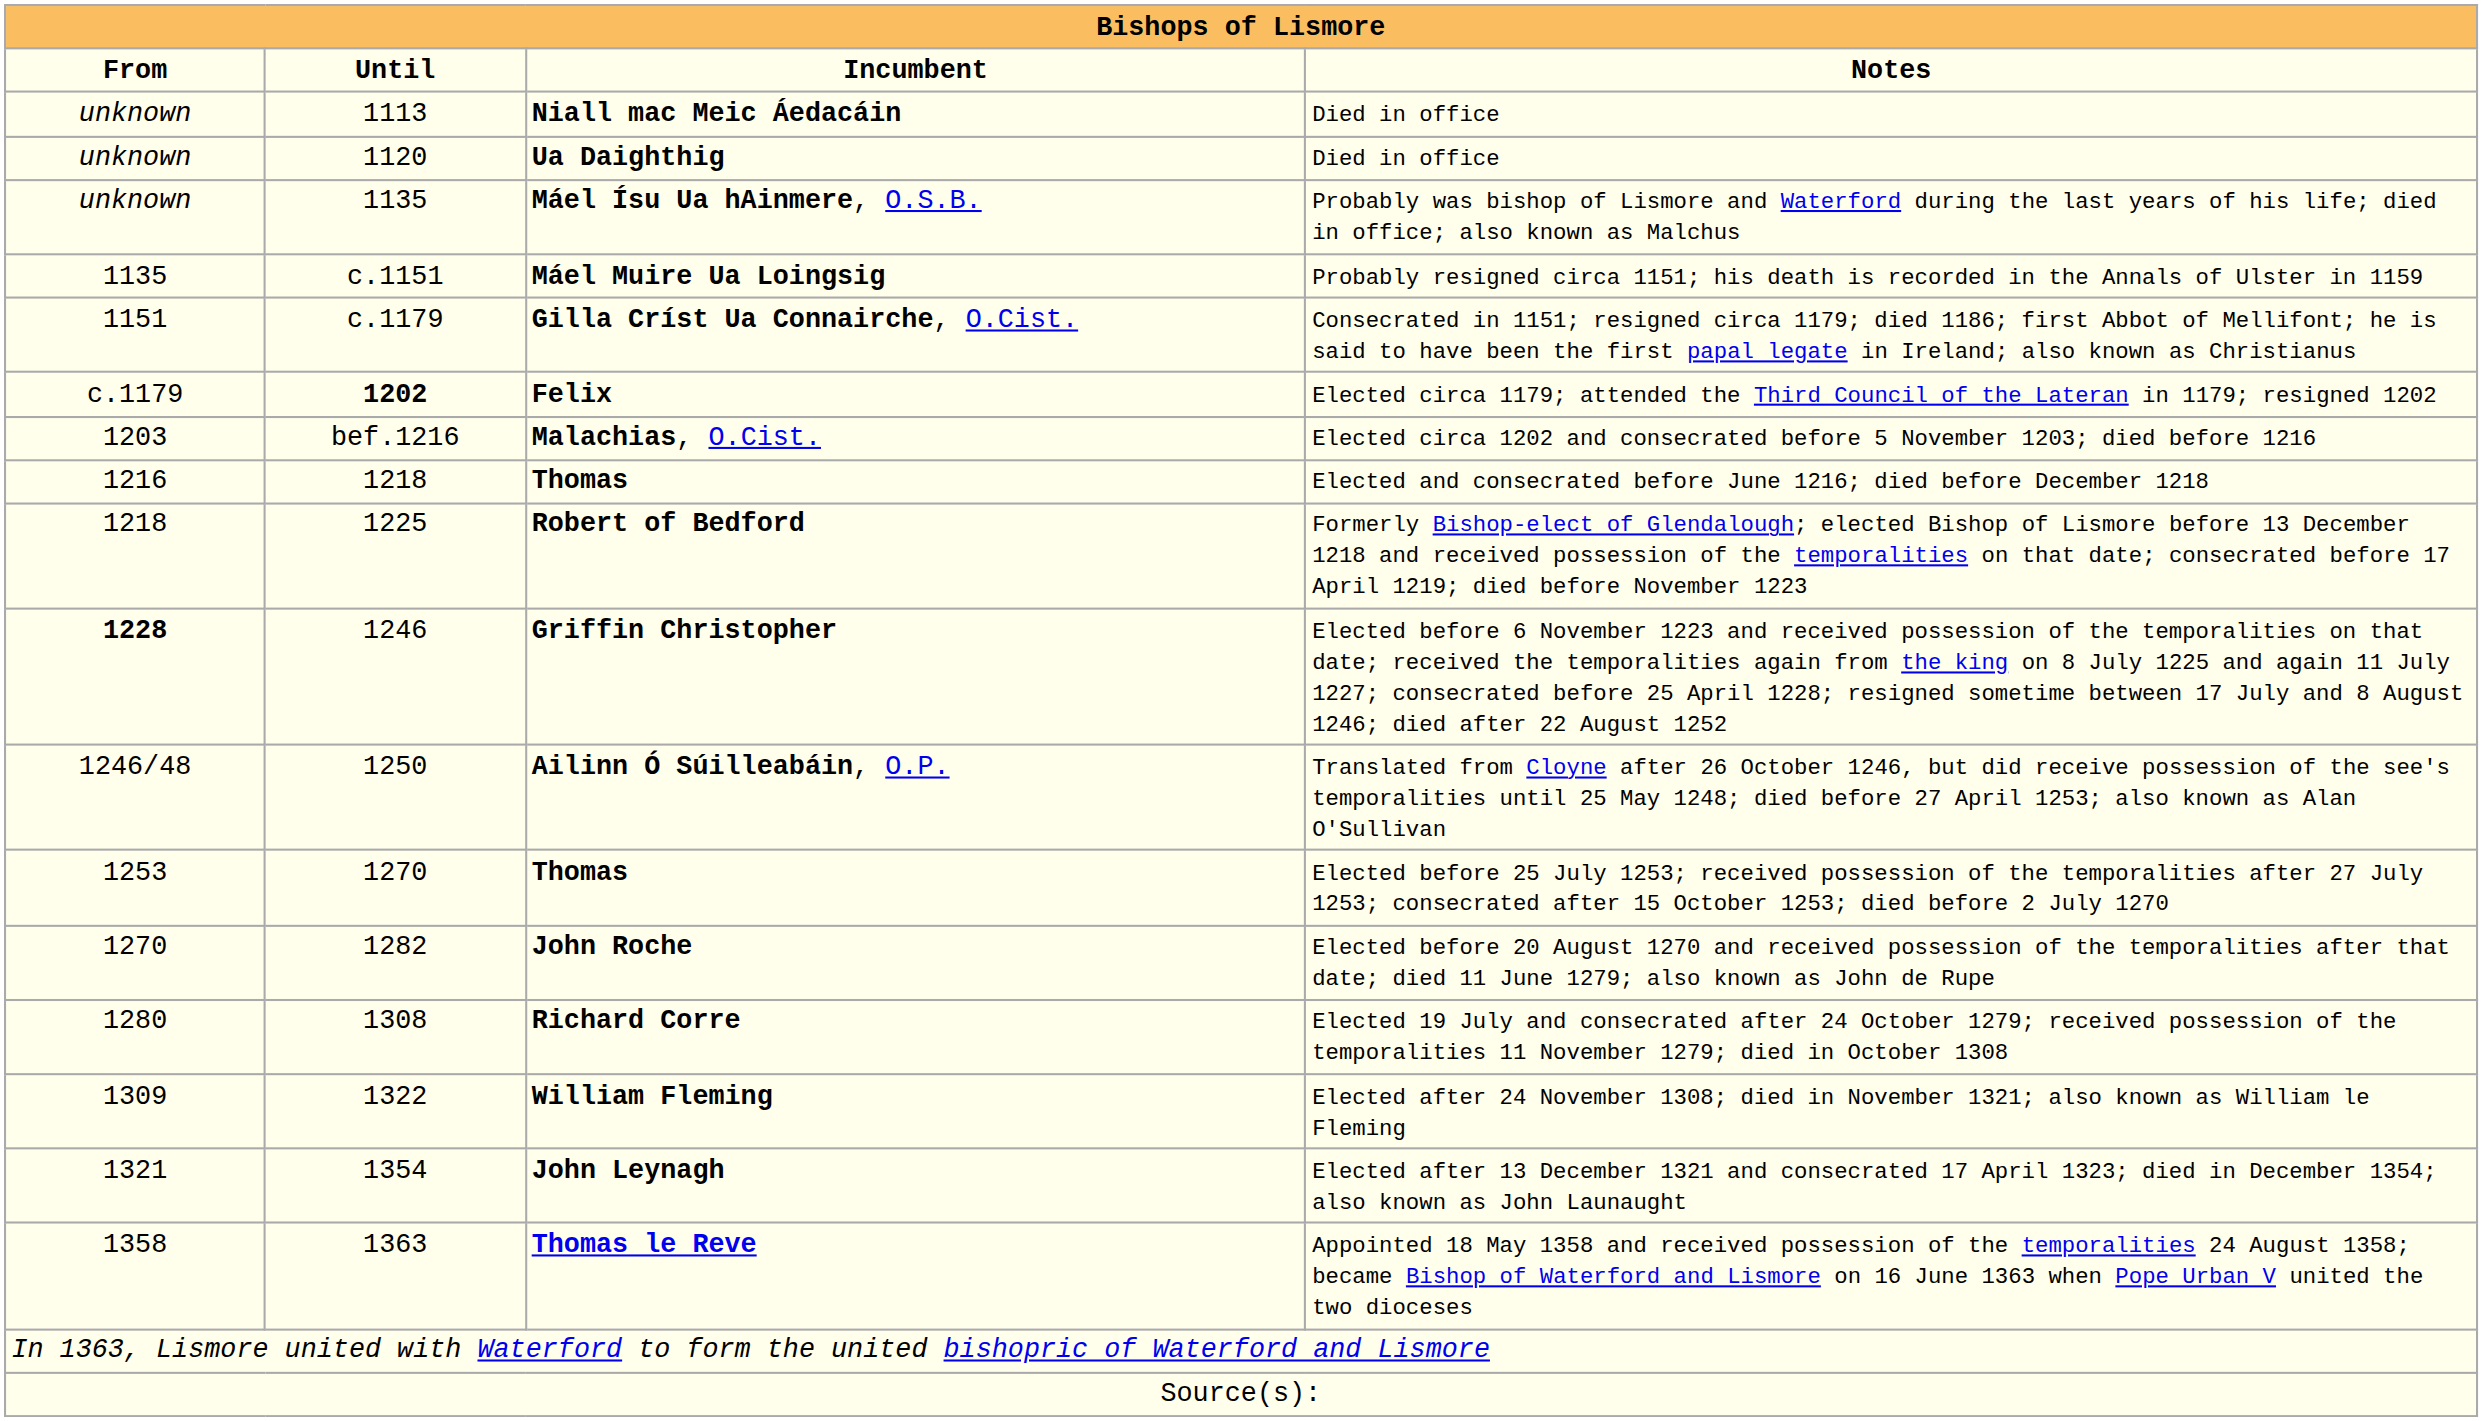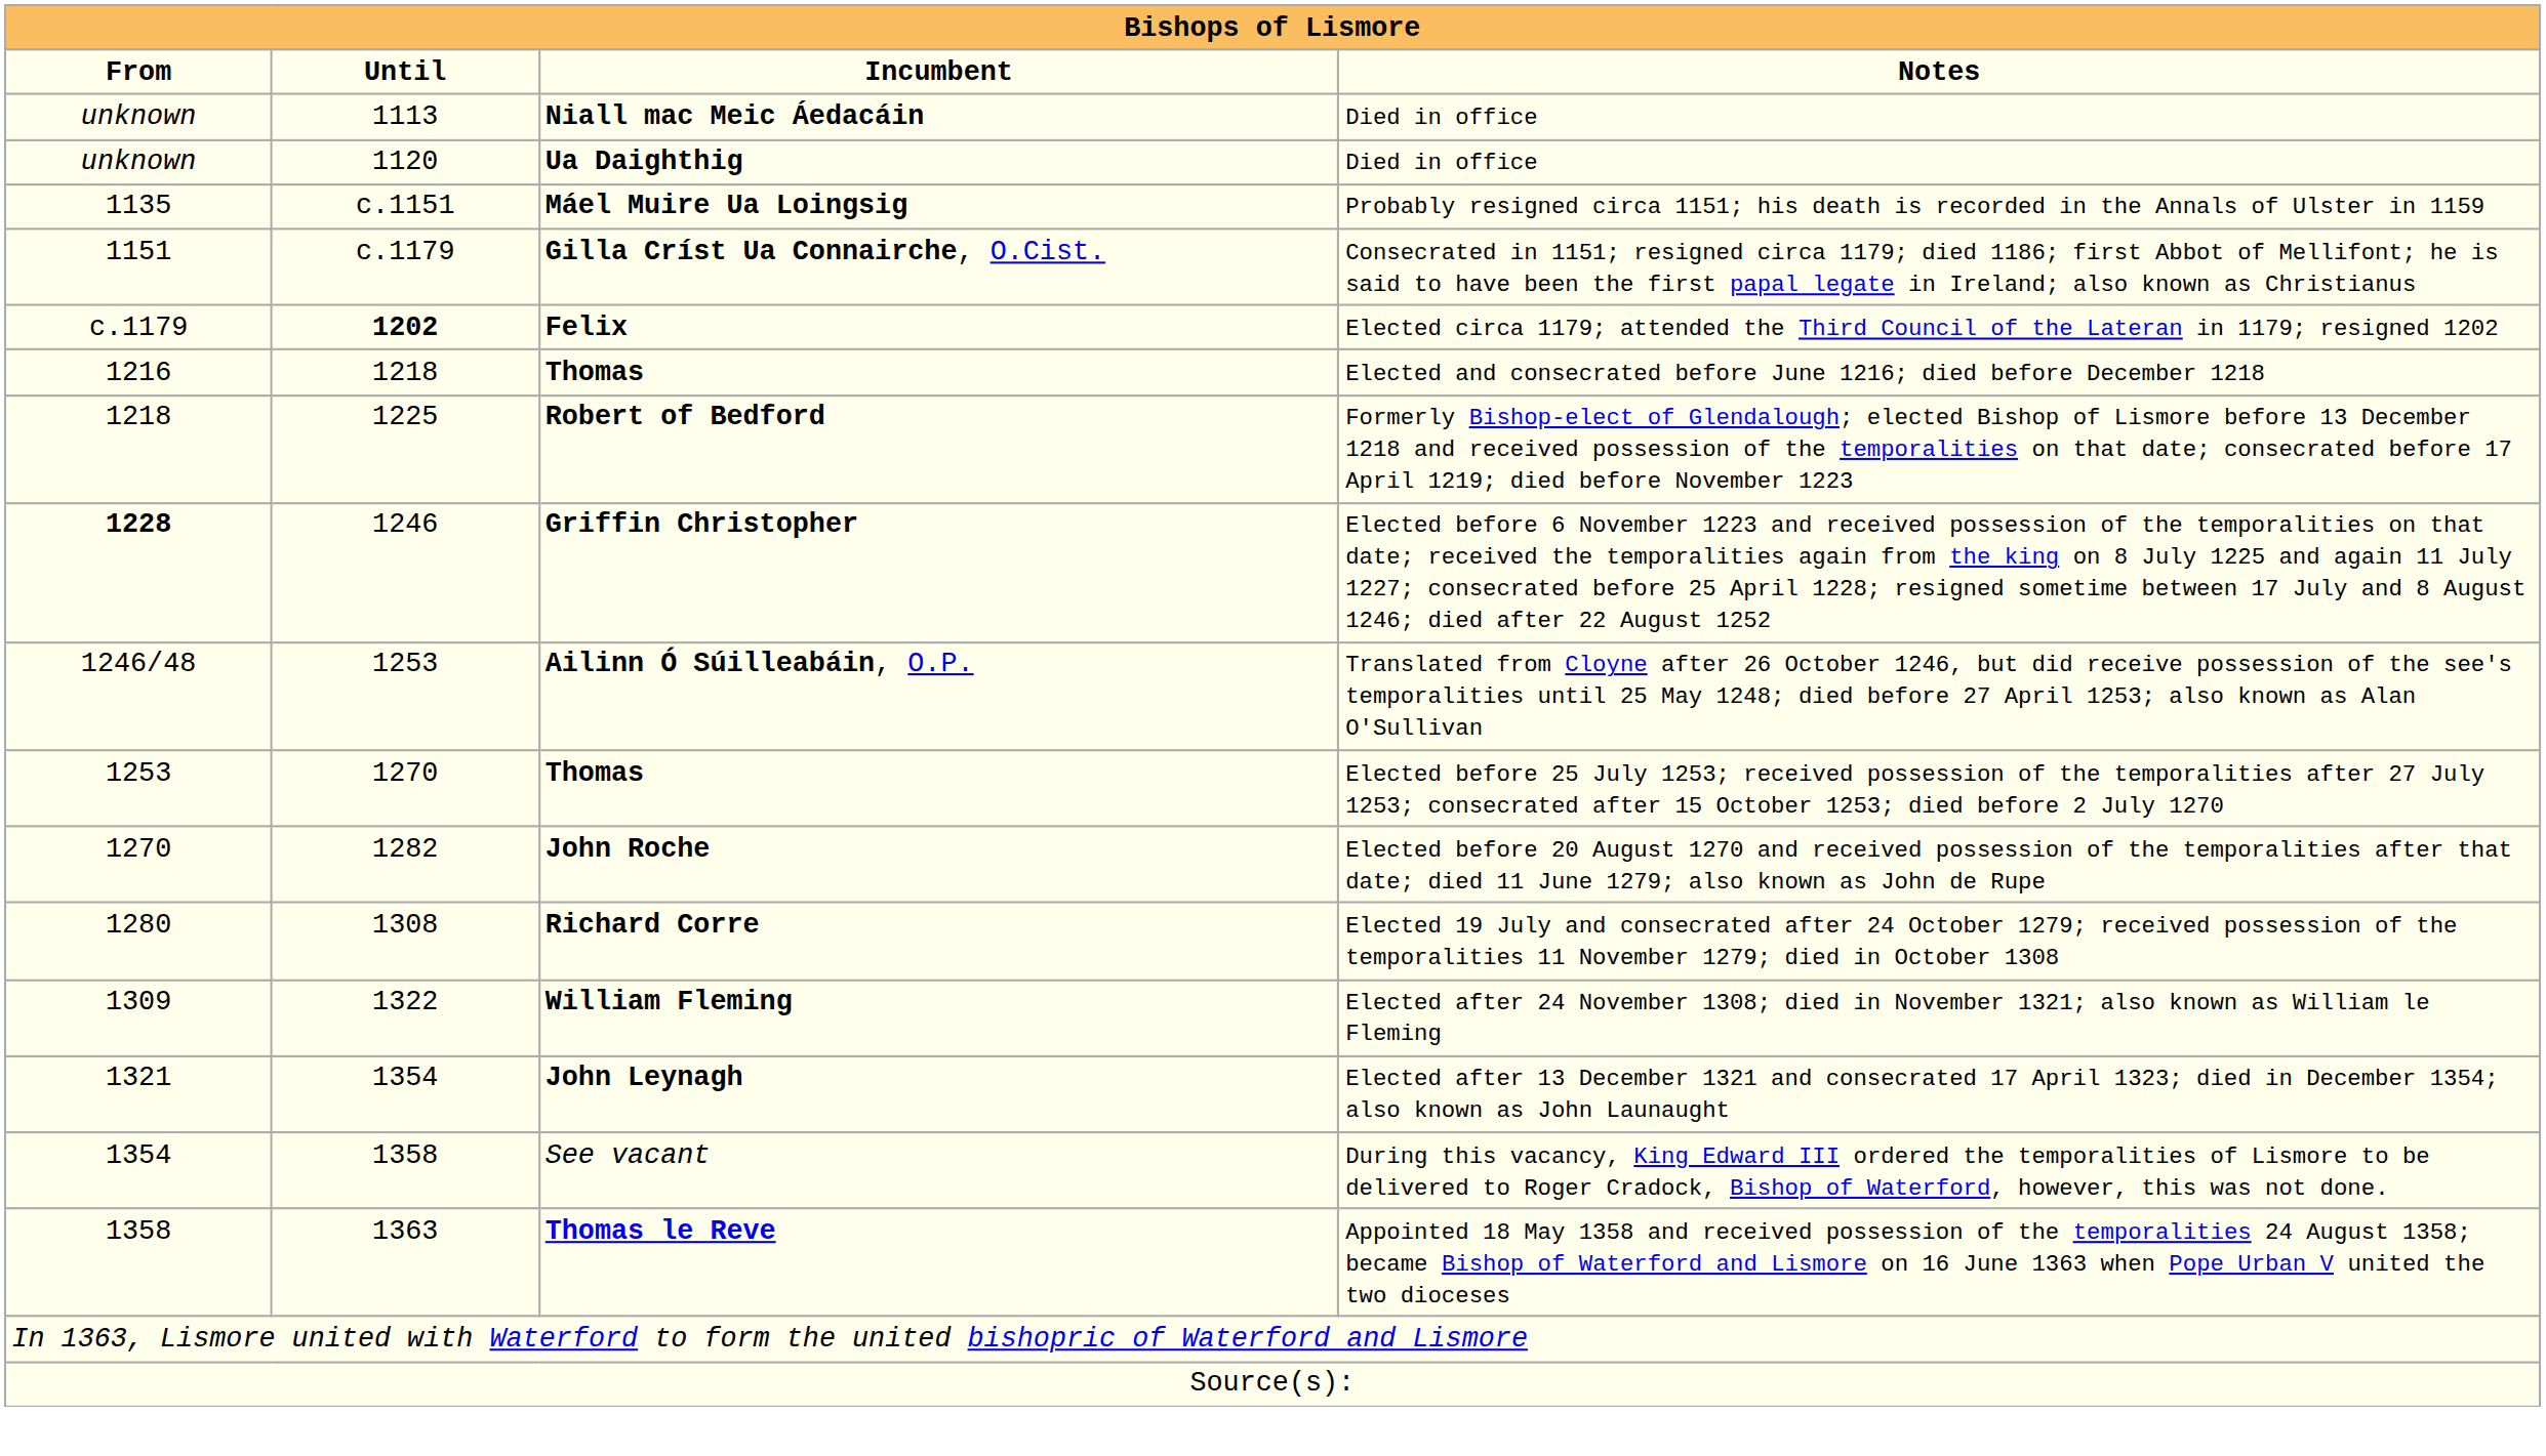- row: unknown | 1135 | Máel Ísu Ua hAinmere, O.S.B. | Probably was bishop of Lismore and Waterford during the last years of his life; died in office; also known as Malchus
- row: 1203 | bef.1216 | Malachias, O.Cist. | Elected circa 1202 and consecrated before 5 November 1203; died before 1216
Ailinn Ó Súilleabáin, O.P. | Until: 1250 -> 1253
+ row: 1354 | 1358 | See vacant | During this vacancy, King Edward III ordered the temporalities of Lismore to be delivered to Roger Cradock, Bishop of Waterford, however, this was not done.
